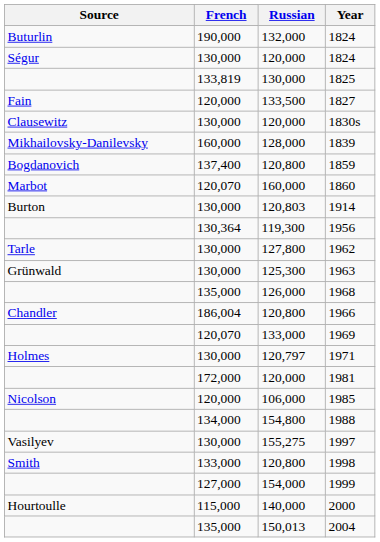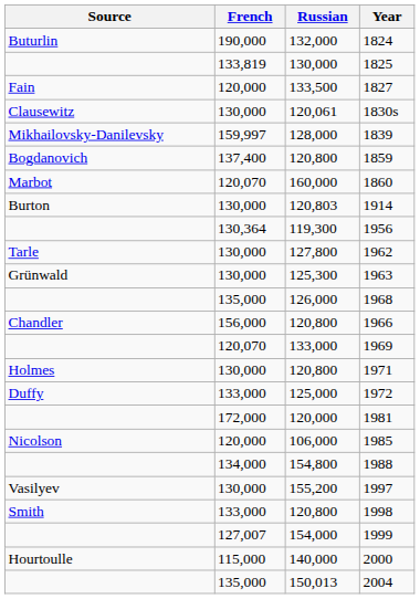- row: Ségur | 130,000 | 120,000 | 1824
1830s | Russian: 120,000 -> 120,061
1839 | French: 160,000 -> 159,997
1966 | French: 186,004 -> 156,000
1971 | Russian: 120,797 -> 120,800
+ row: Duffy | 133,000 | 125,000 | 1972
1997 | Russian: 155,275 -> 155,200
1999 | French: 127,000 -> 127,007
